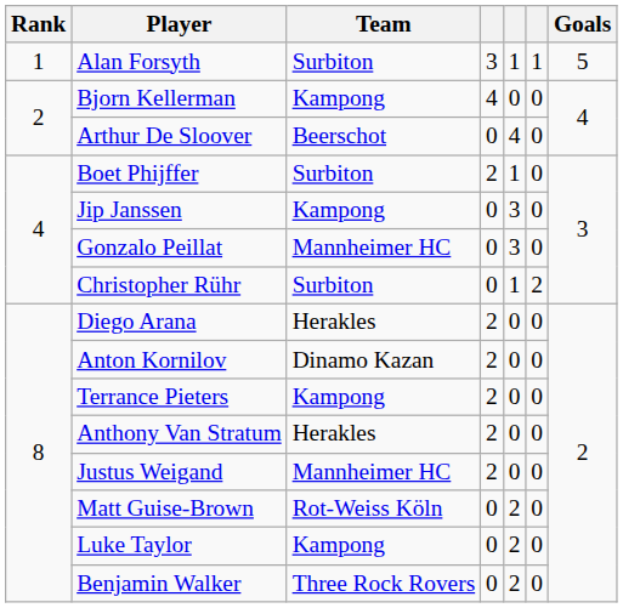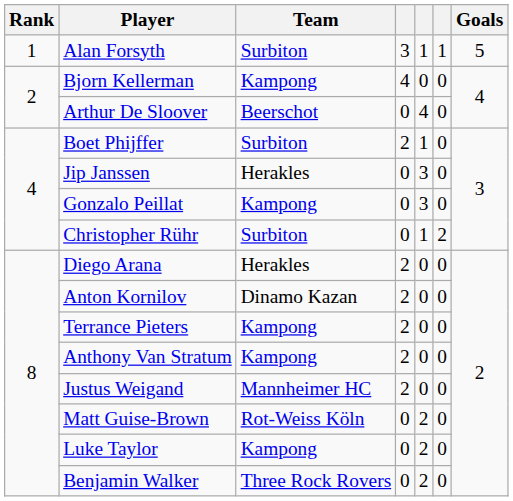Jip Janssen | Team: Kampong -> Herakles
Gonzalo Peillat | Team: Mannheimer HC -> Kampong
Anthony Van Stratum | Team: Herakles -> Kampong
